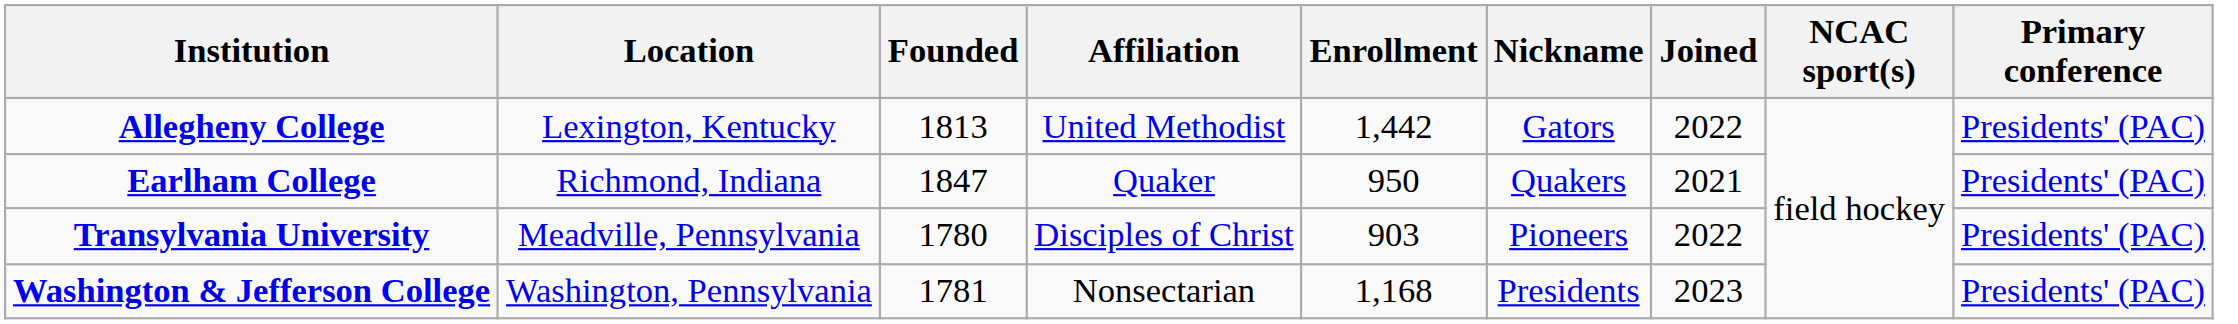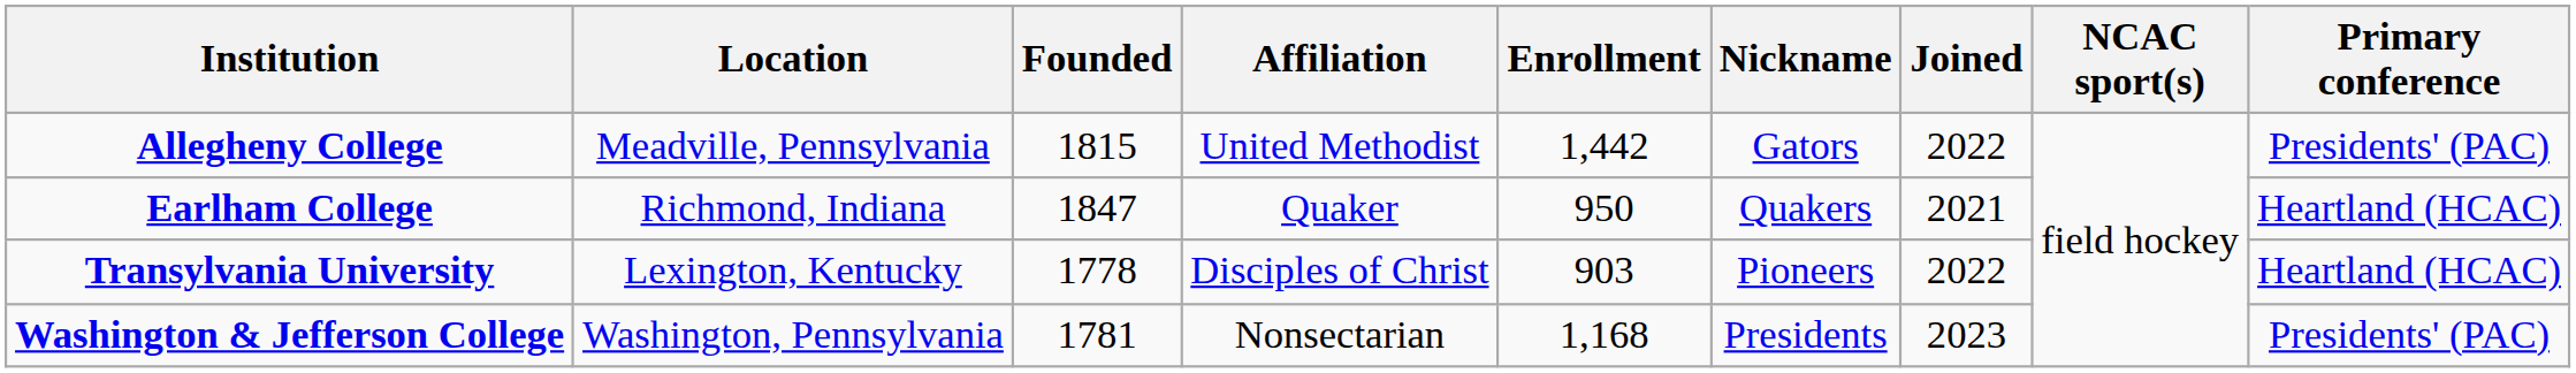Allegheny College | Location: Lexington, Kentucky -> Meadville, Pennsylvania
Allegheny College | Founded: 1813 -> 1815
Earlham College | Primary conference: Presidents' (PAC) -> Heartland (HCAC)
Transylvania University | Location: Meadville, Pennsylvania -> Lexington, Kentucky
Transylvania University | Founded: 1780 -> 1778
Transylvania University | Primary conference: Presidents' (PAC) -> Heartland (HCAC)
